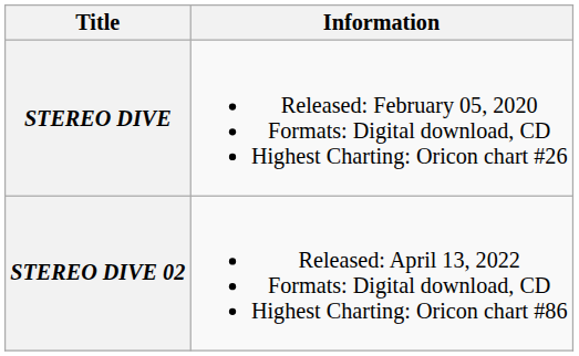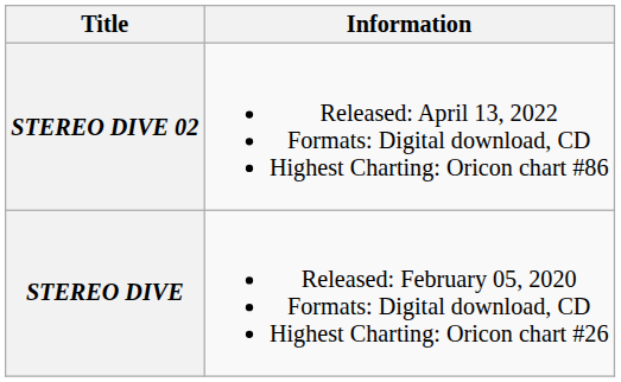rows swapped: STEREO DIVE <-> STEREO DIVE 02
